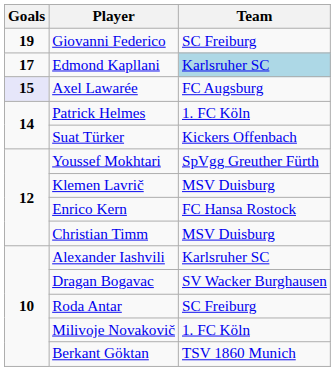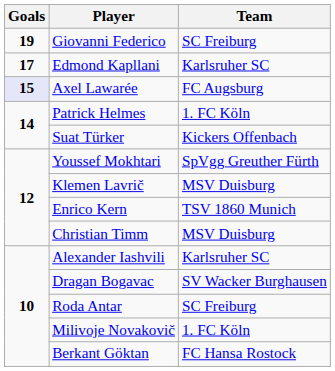Edmond Kapllani | Team: lightblue background -> no background
Enrico Kern | Team: FC Hansa Rostock -> TSV 1860 Munich
Berkant Göktan | Team: TSV 1860 Munich -> FC Hansa Rostock
